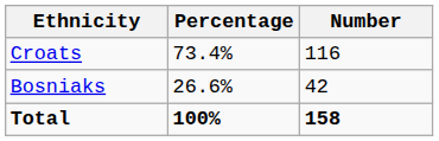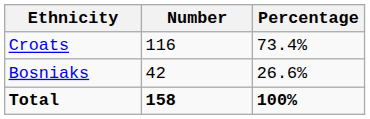columns swapped: Number <-> Percentage
